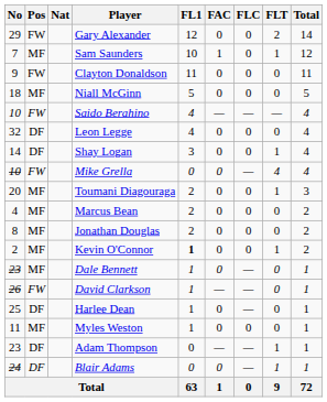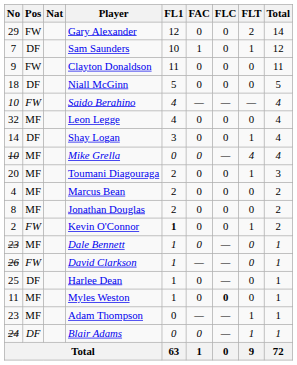Sam Saunders | Pos: MF -> DF
Niall McGinn | Pos: MF -> DF
Leon Legge | Pos: DF -> MF
Mike Grella | Pos: FW -> MF
Kevin O'Connor | Pos: MF -> FW
Myles Weston | FLC: normal -> bold
Adam Thompson | Pos: DF -> MF
